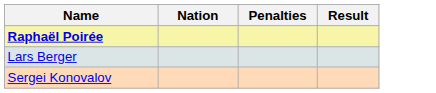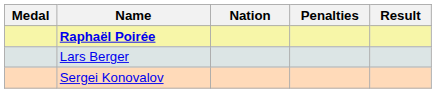+ column: Medal
